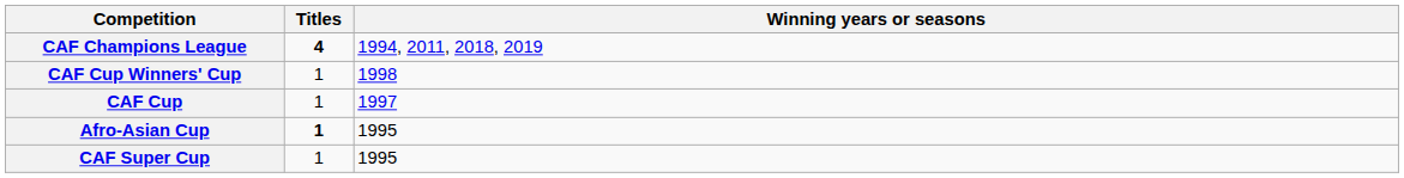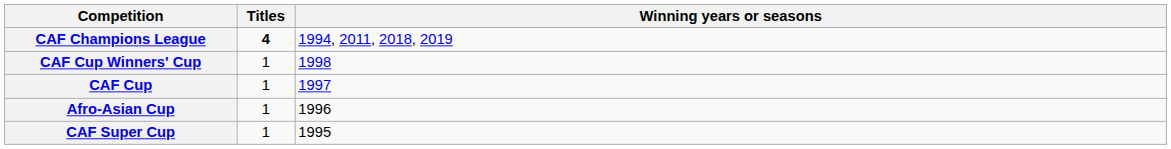Afro-Asian Cup | Titles: bold -> normal
Afro-Asian Cup | Winning years or seasons: 1995 -> 1996
